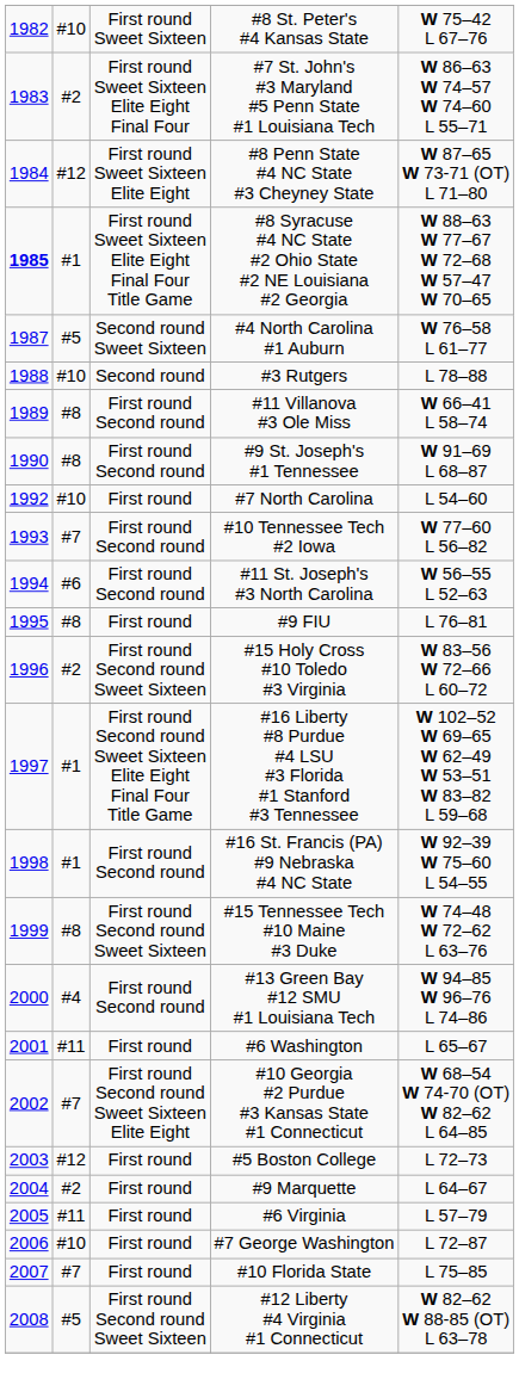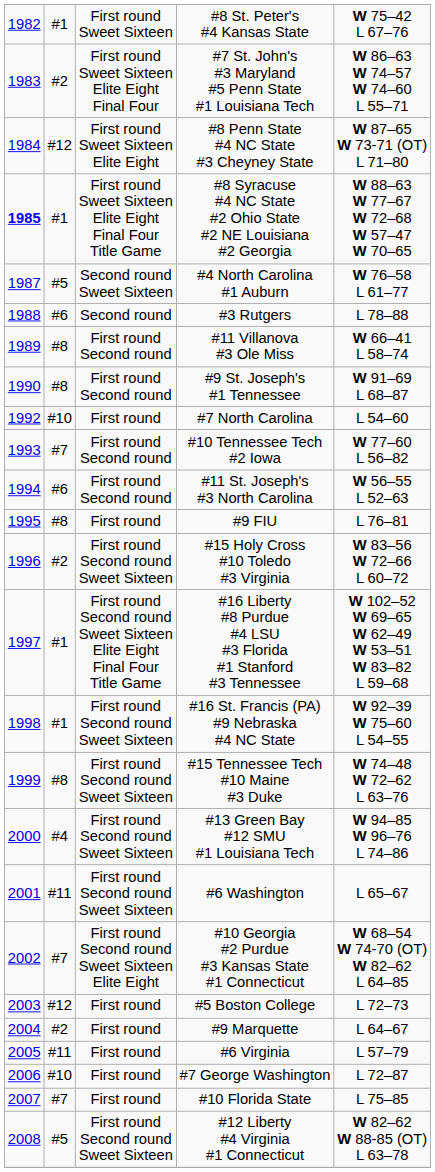#8 St. Peter's #4 Kansas State | column 2: #10 -> #1
#3 Rutgers | column 2: #10 -> #6
#16 St. Francis (PA) #9 Nebraska #4 NC State | column 3: First round Second round -> First round Second round Sweet Sixteen
#13 Green Bay #12 SMU #1 Louisiana Tech | column 3: First round Second round -> First round Second round Sweet Sixteen
#6 Washington | column 3: First round -> First round Second round Sweet Sixteen
